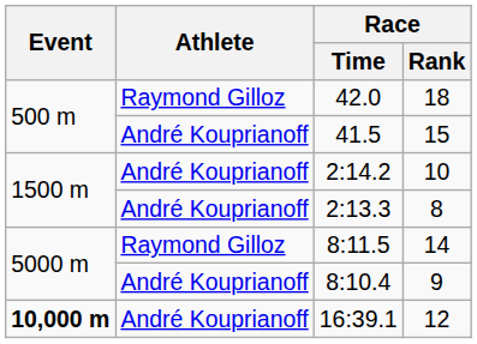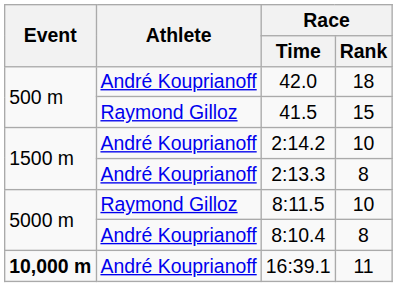42.0 | Athlete: Raymond Gilloz -> André Kouprianoff
41.5 | Athlete: André Kouprianoff -> Raymond Gilloz
8:11.5 | Race / Rank: 14 -> 10
8:10.4 | Race / Rank: 9 -> 8
16:39.1 | Race / Rank: 12 -> 11
